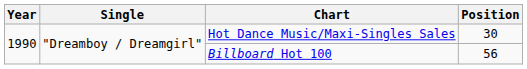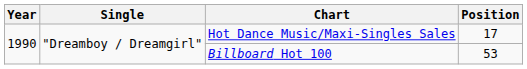Hot Dance Music/Maxi-Singles Sales | Position: 30 -> 17
Billboard Hot 100 | Position: 56 -> 53
